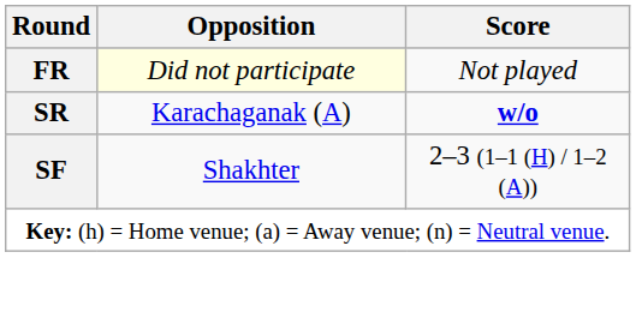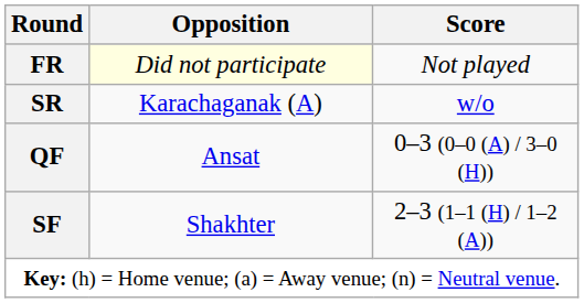SR | Score: bold -> normal
+ row: QF | Ansat | 0–3 (0–0 (A) / 3–0 (H))
